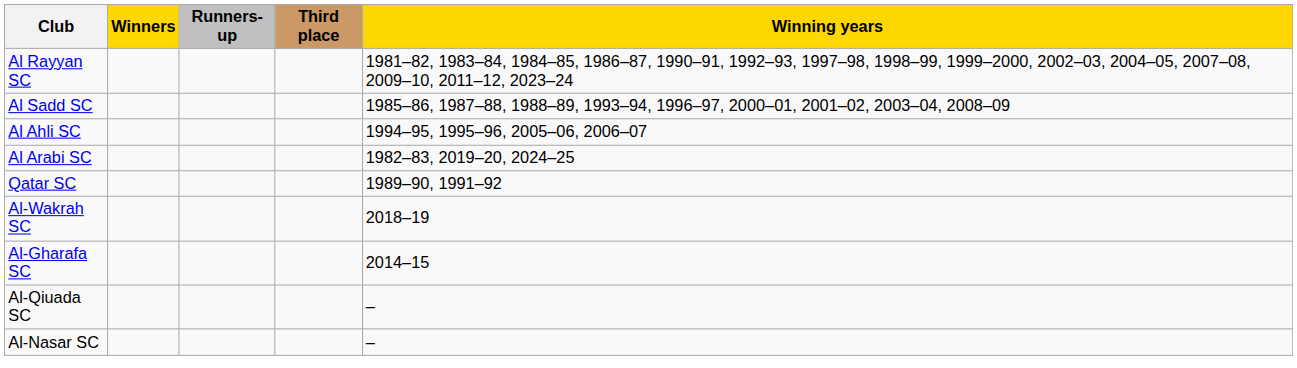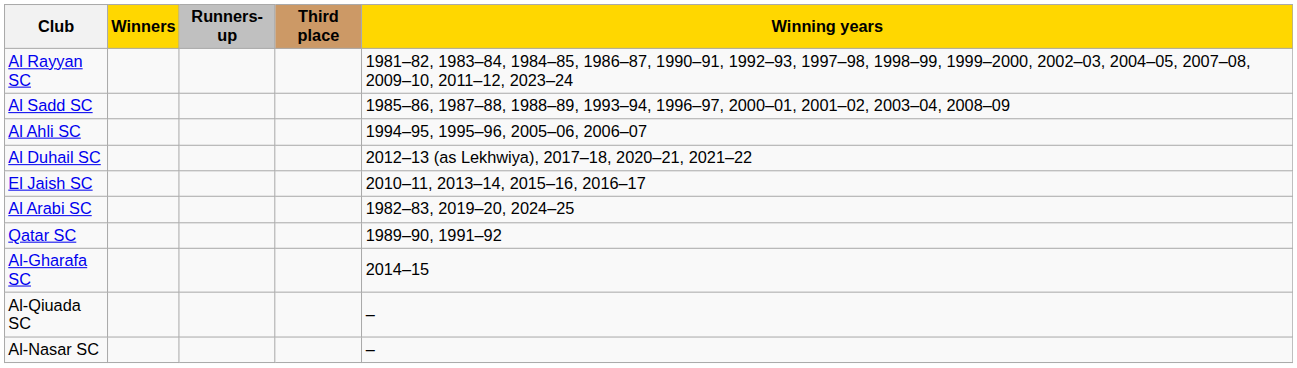+ row: Al Duhail SC | 2012–13 (as Lekhwiya), 2017–18, 2020–21, 2021–22
+ row: El Jaish SC | 2010–11, 2013–14, 2015–16, 2016–17
- row: Al-Wakrah SC | 2018–19
